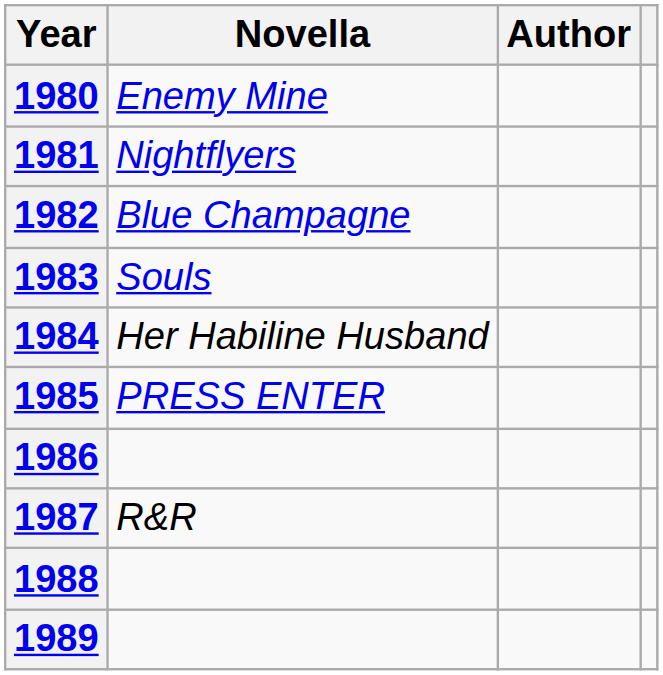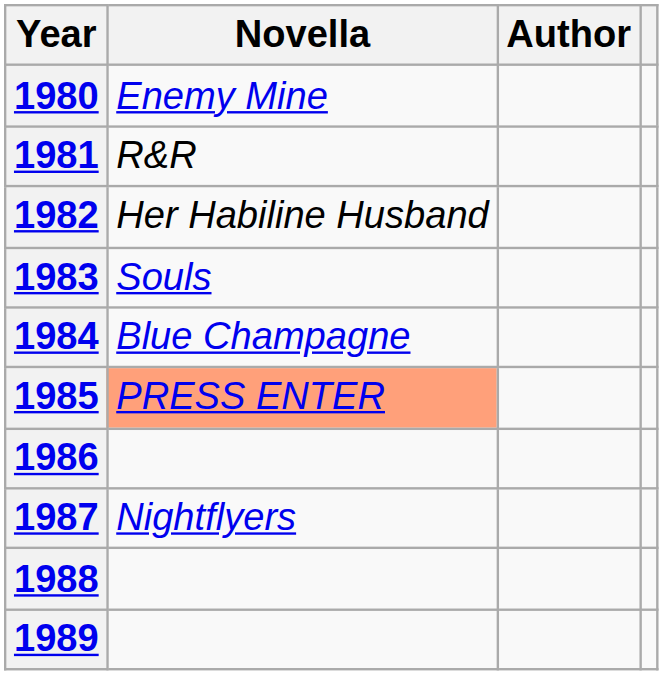1981 | Novella: Nightflyers -> R&R
1982 | Novella: Blue Champagne -> Her Habiline Husband
1984 | Novella: Her Habiline Husband -> Blue Champagne
1985 | Novella: no background -> lightsalmon background
1987 | Novella: R&R -> Nightflyers
